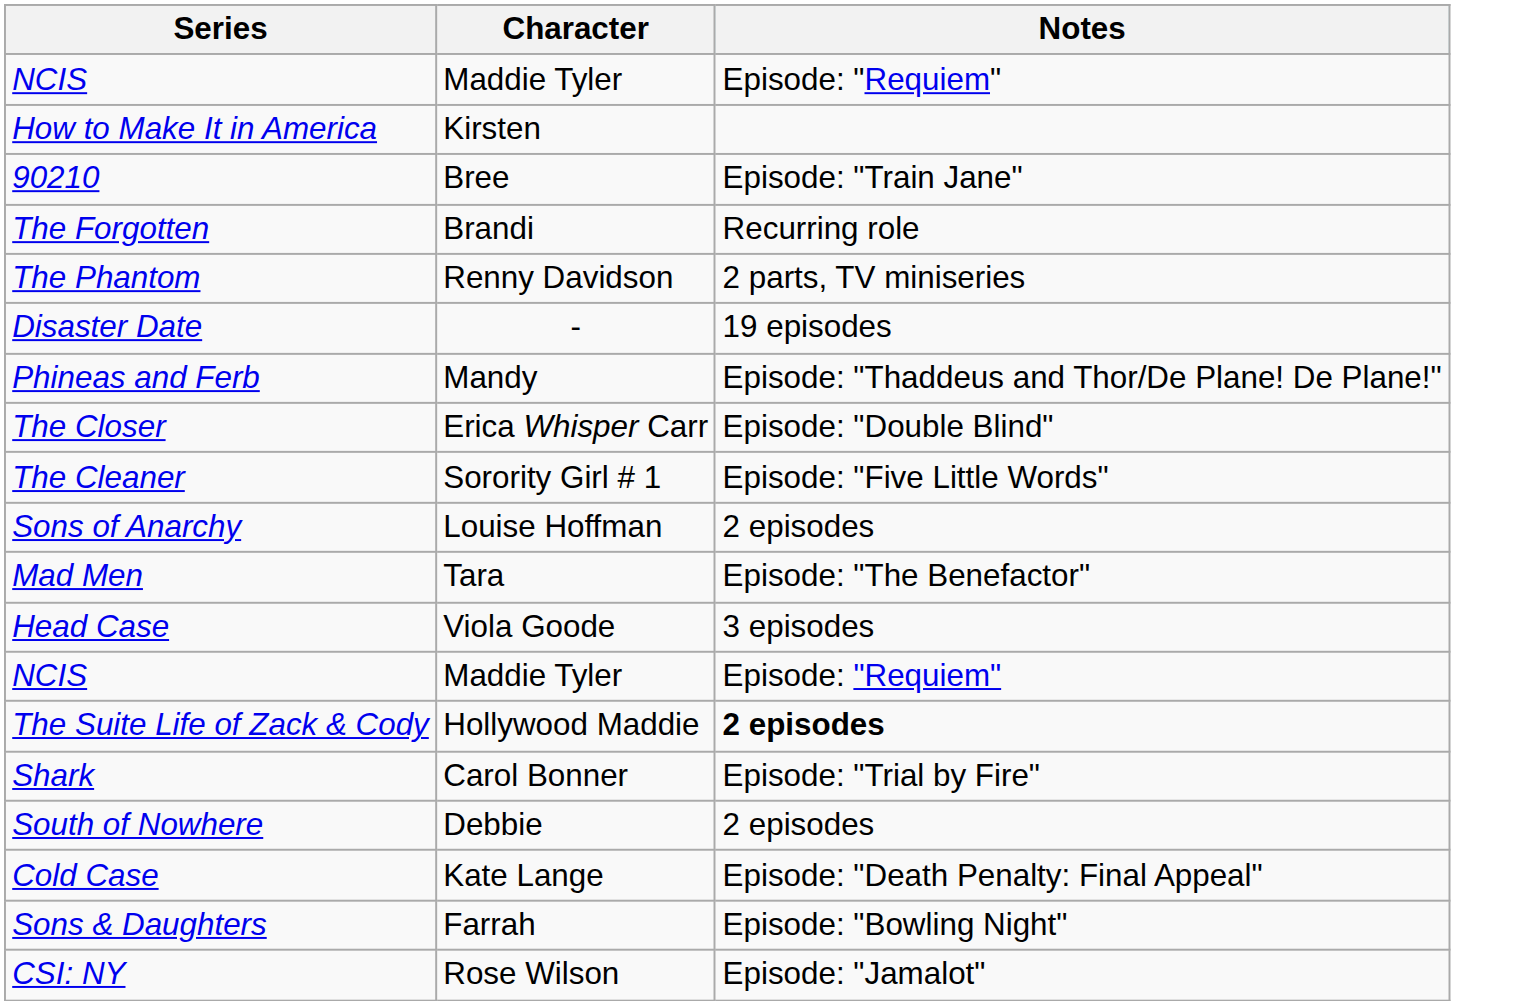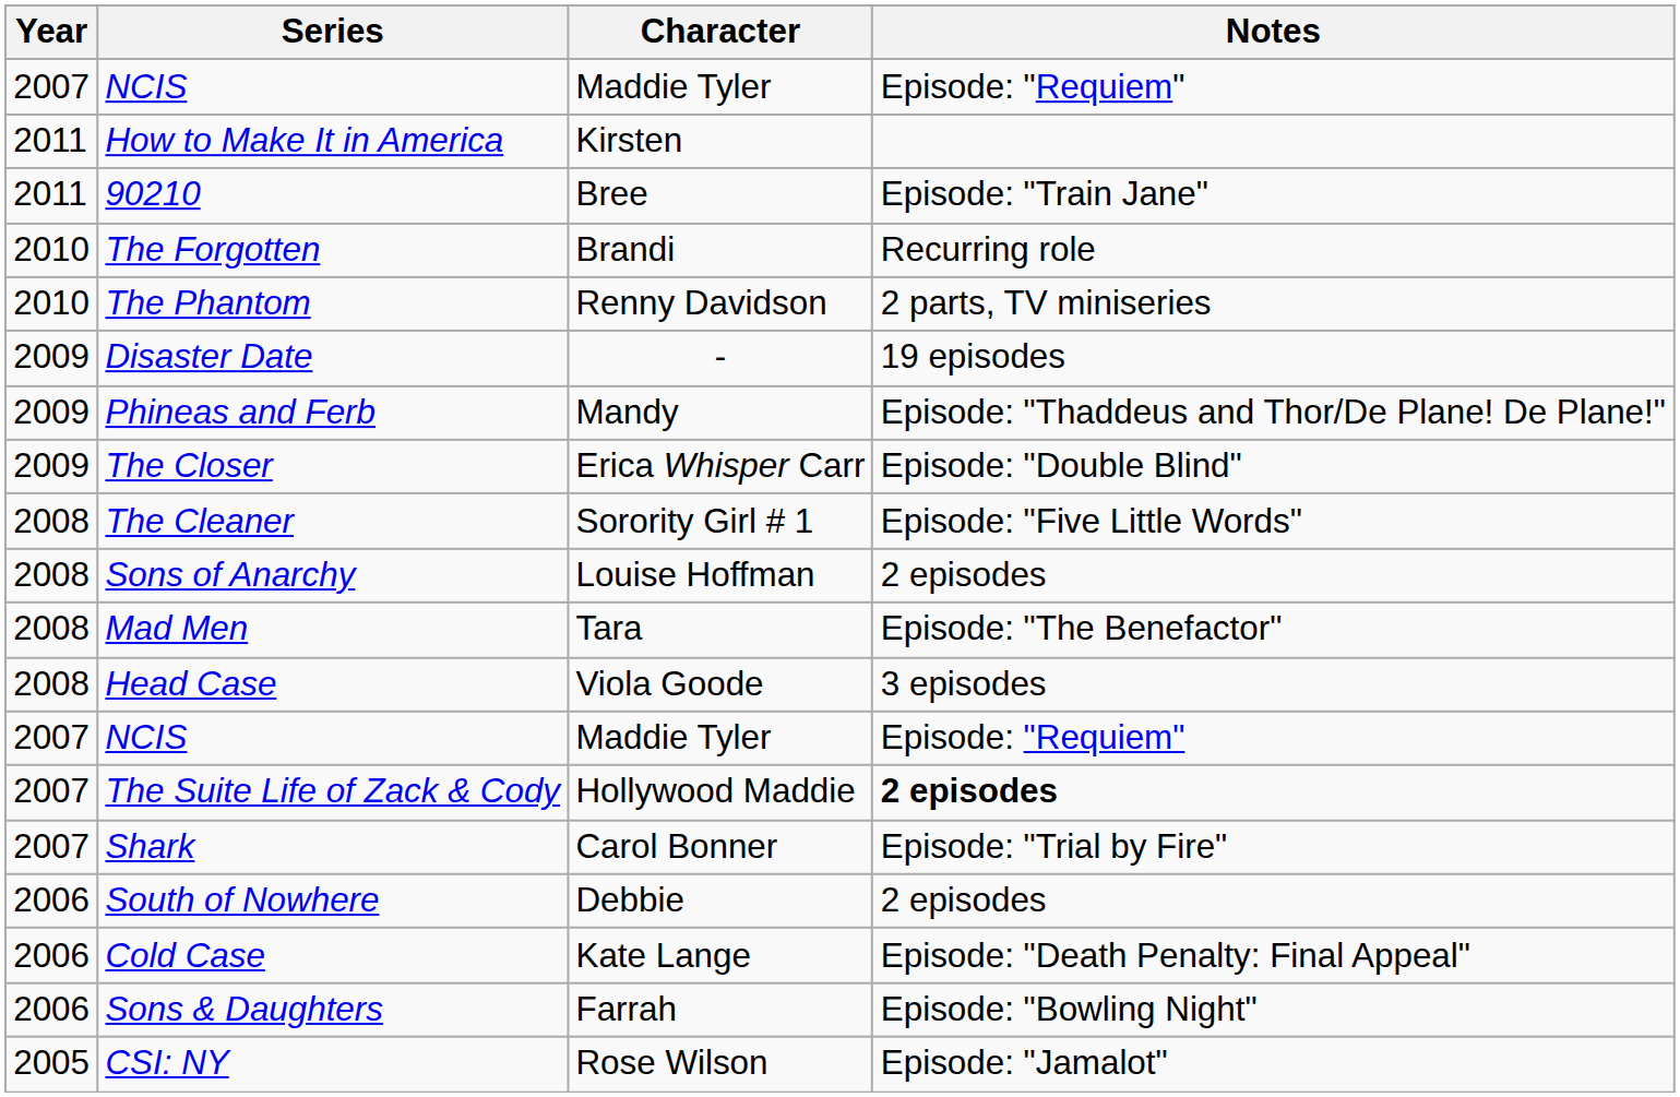+ column: Year | 2007 | 2011 | 2011 | 2010 | 2010 | 2009 | 2009 | 2009 | 2008 | 2008 | 2008 | 2008 | 2007 | 2007 | 2007 | 2006 | 2006 | 2006 | 2005
